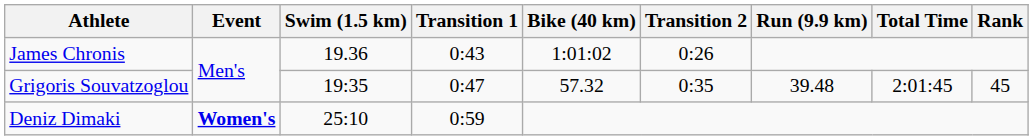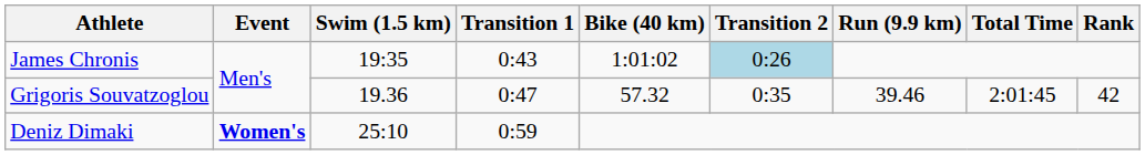James Chronis | Swim (1.5 km): 19.36 -> 19:35
James Chronis | Transition 2: no background -> lightblue background
Grigoris Souvatzoglou | Swim (1.5 km): 19:35 -> 19.36
Grigoris Souvatzoglou | Run (9.9 km): 39.48 -> 39.46
Grigoris Souvatzoglou | Rank: 45 -> 42
